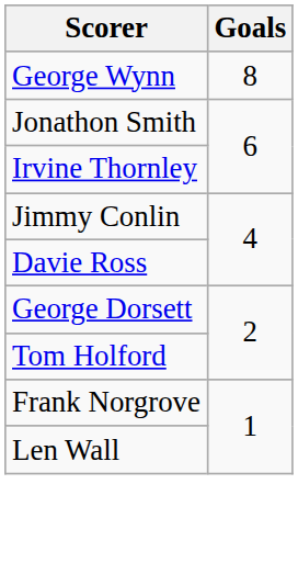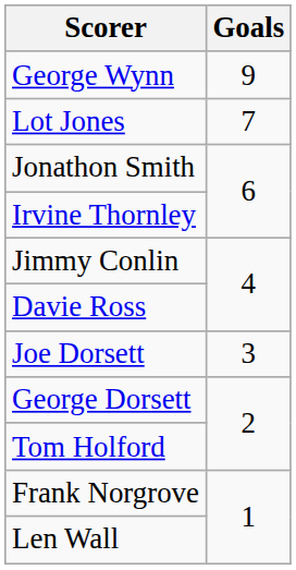George Wynn | Goals: 8 -> 9
+ row: Lot Jones | 7
+ row: Joe Dorsett | 3
